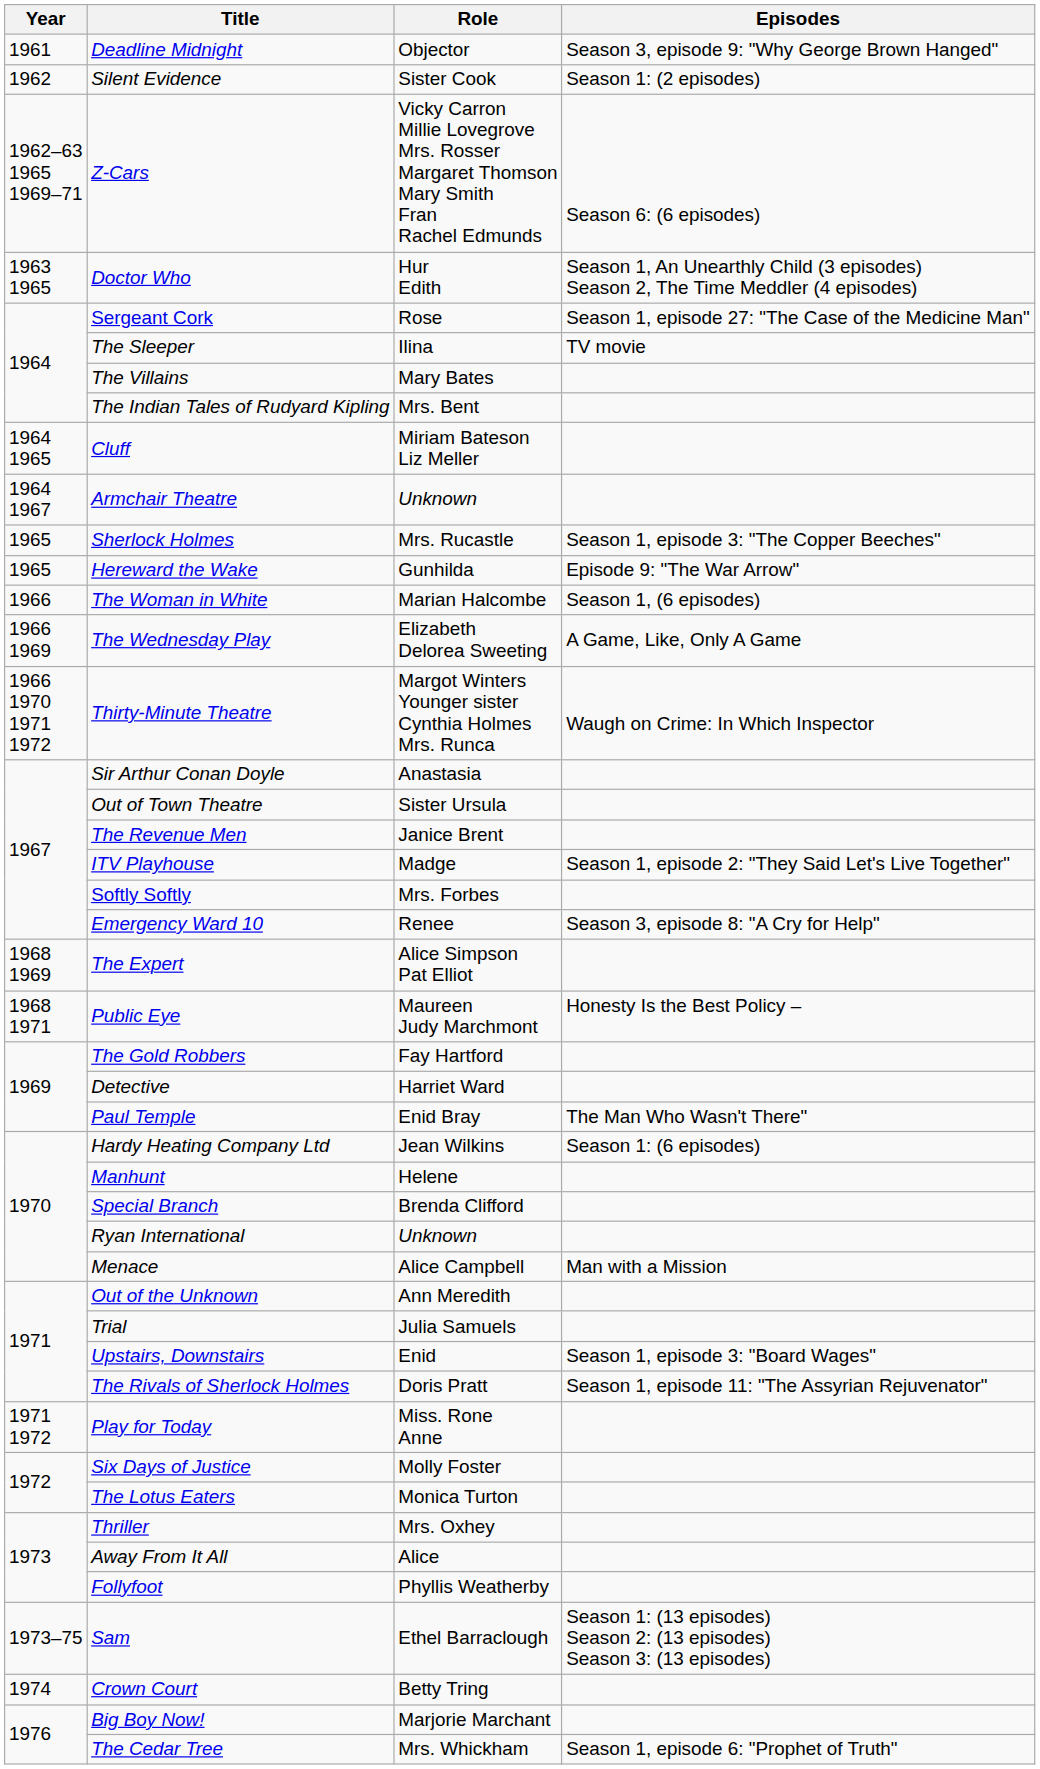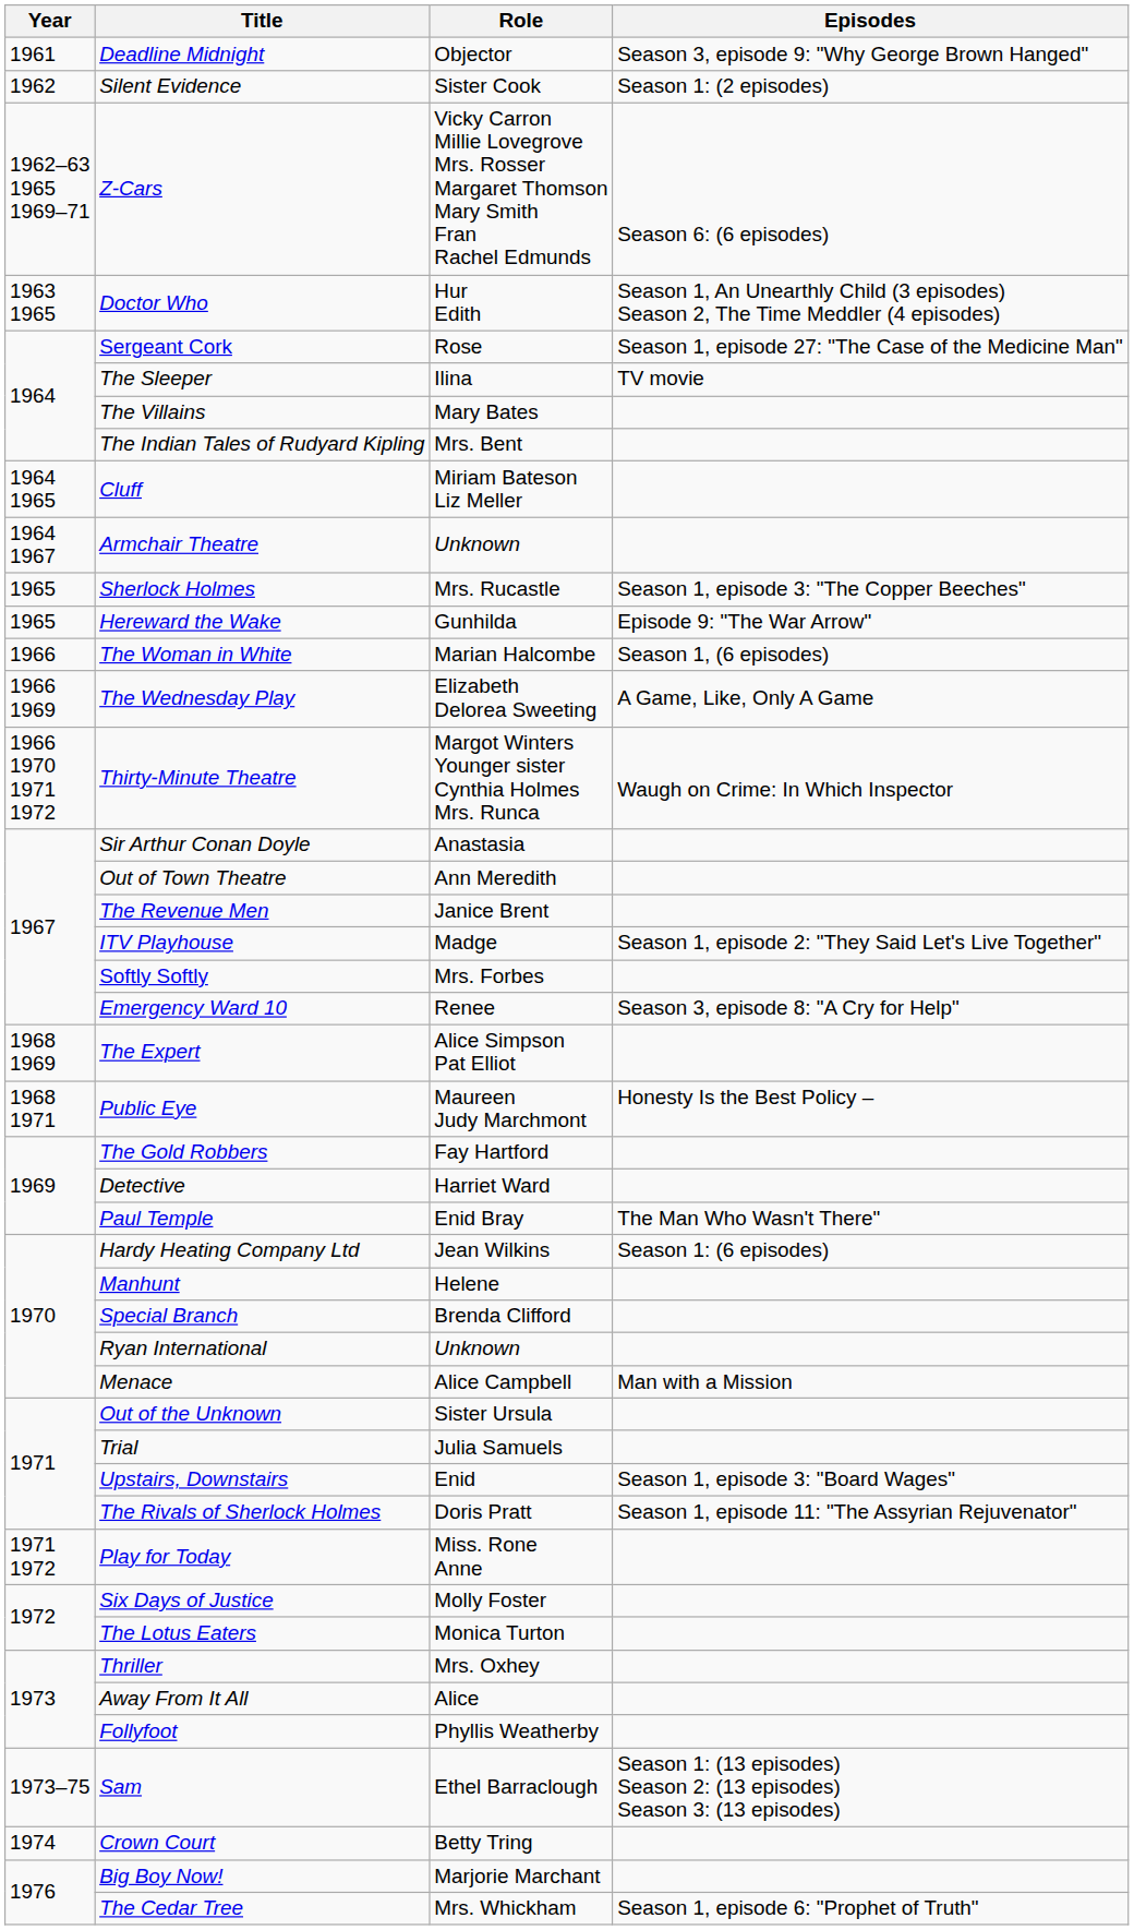Out of Town Theatre | Role: Sister Ursula -> Ann Meredith
Out of the Unknown | Role: Ann Meredith -> Sister Ursula
